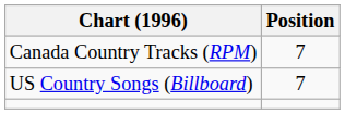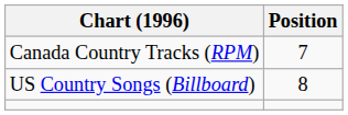US Country Songs (Billboard) | Position: 7 -> 8
